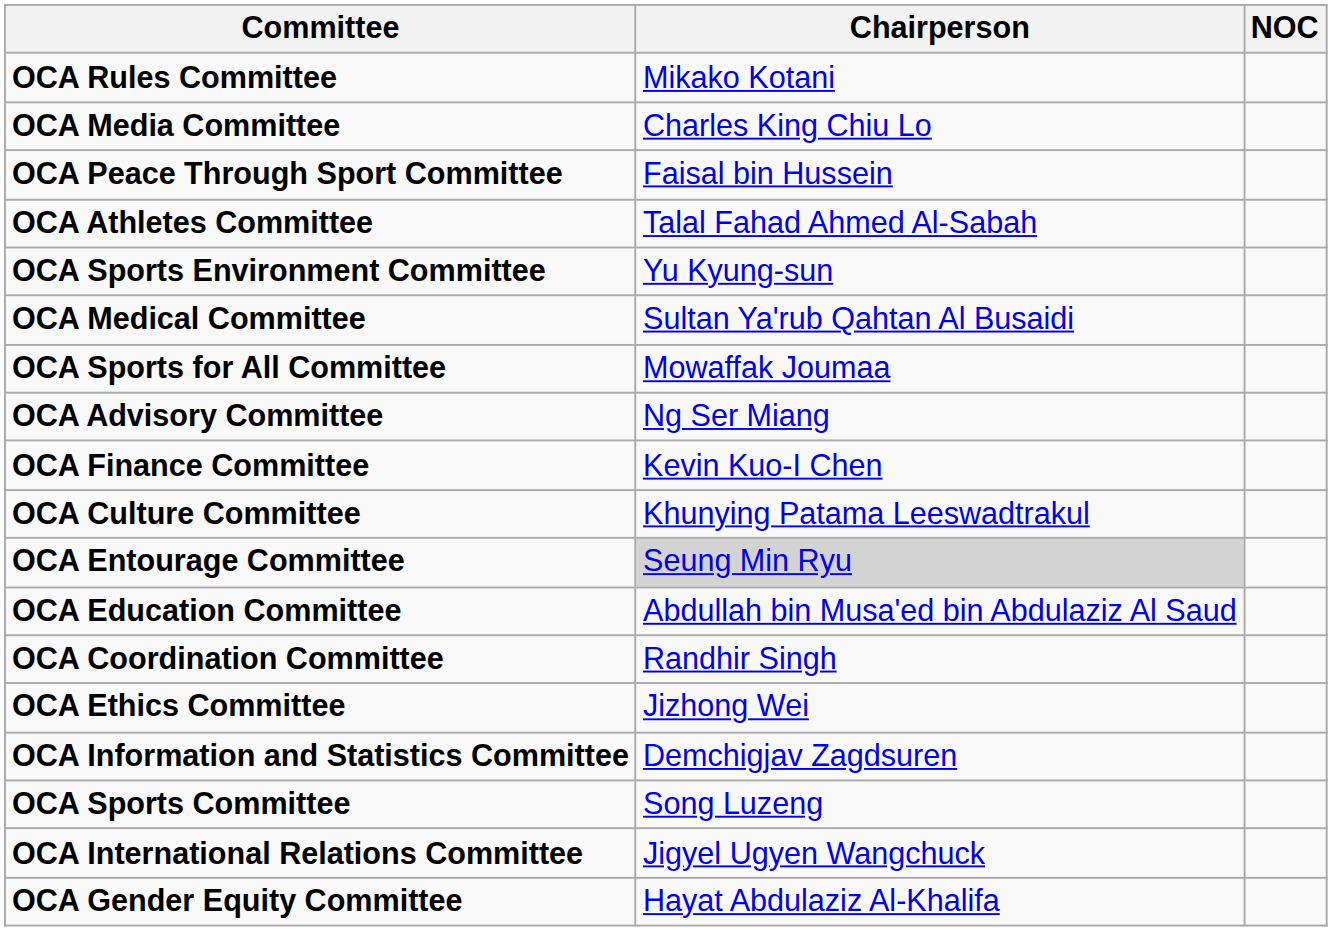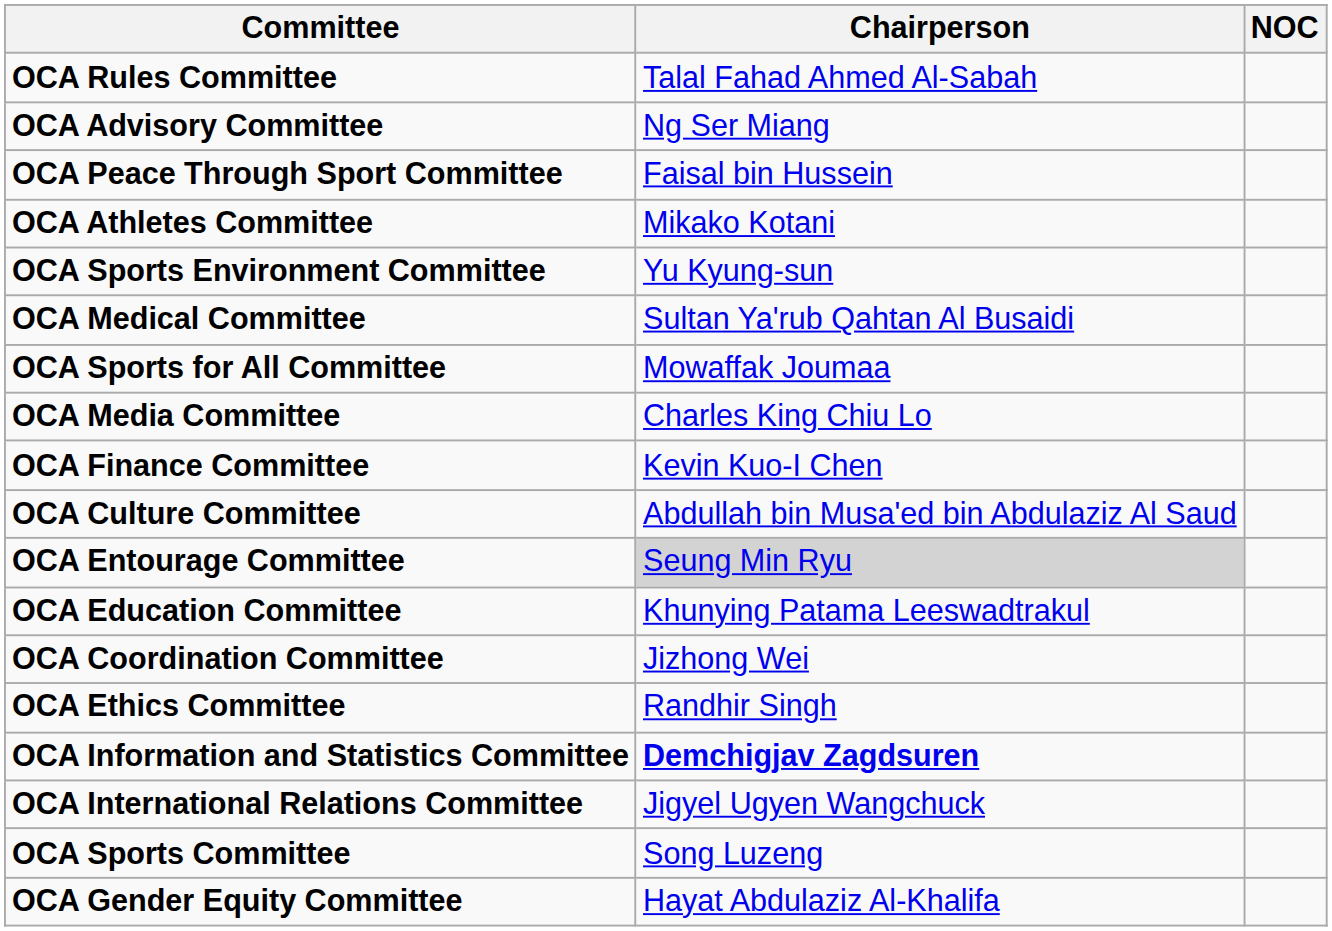OCA Rules Committee | Chairperson: Mikako Kotani -> Talal Fahad Ahmed Al-Sabah
rows swapped: OCA Advisory Committee <-> OCA Media Committee
OCA Athletes Committee | Chairperson: Talal Fahad Ahmed Al-Sabah -> Mikako Kotani
OCA Culture Committee | Chairperson: Khunying Patama Leeswadtrakul -> Abdullah bin Musa'ed bin Abdulaziz Al Saud
OCA Education Committee | Chairperson: Abdullah bin Musa'ed bin Abdulaziz Al Saud -> Khunying Patama Leeswadtrakul
OCA Coordination Committee | Chairperson: Randhir Singh -> Jizhong Wei
OCA Ethics Committee | Chairperson: Jizhong Wei -> Randhir Singh
OCA Information and Statistics Committee | Chairperson: normal -> bold
rows swapped: OCA International Relations Committee <-> OCA Sports Committee
